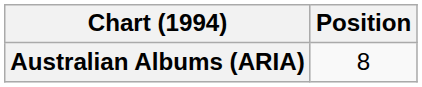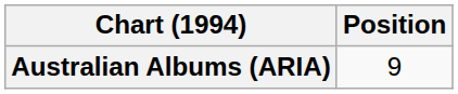Australian Albums (ARIA) | Position: 8 -> 9
